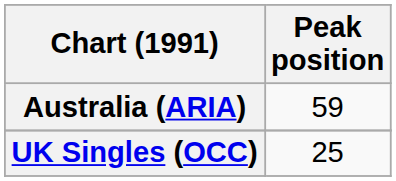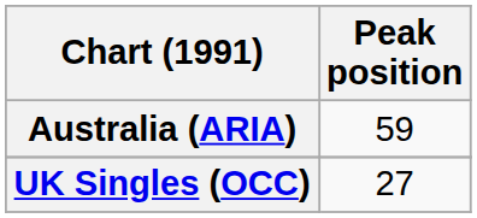UK Singles (OCC) | Peak position: 25 -> 27
